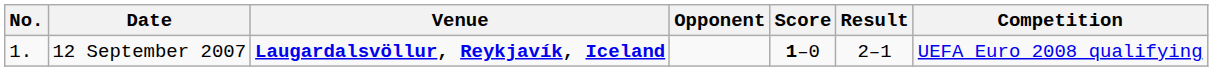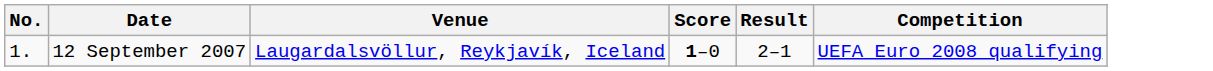- column: Opponent
12 September 2007 | Venue: bold -> normal
